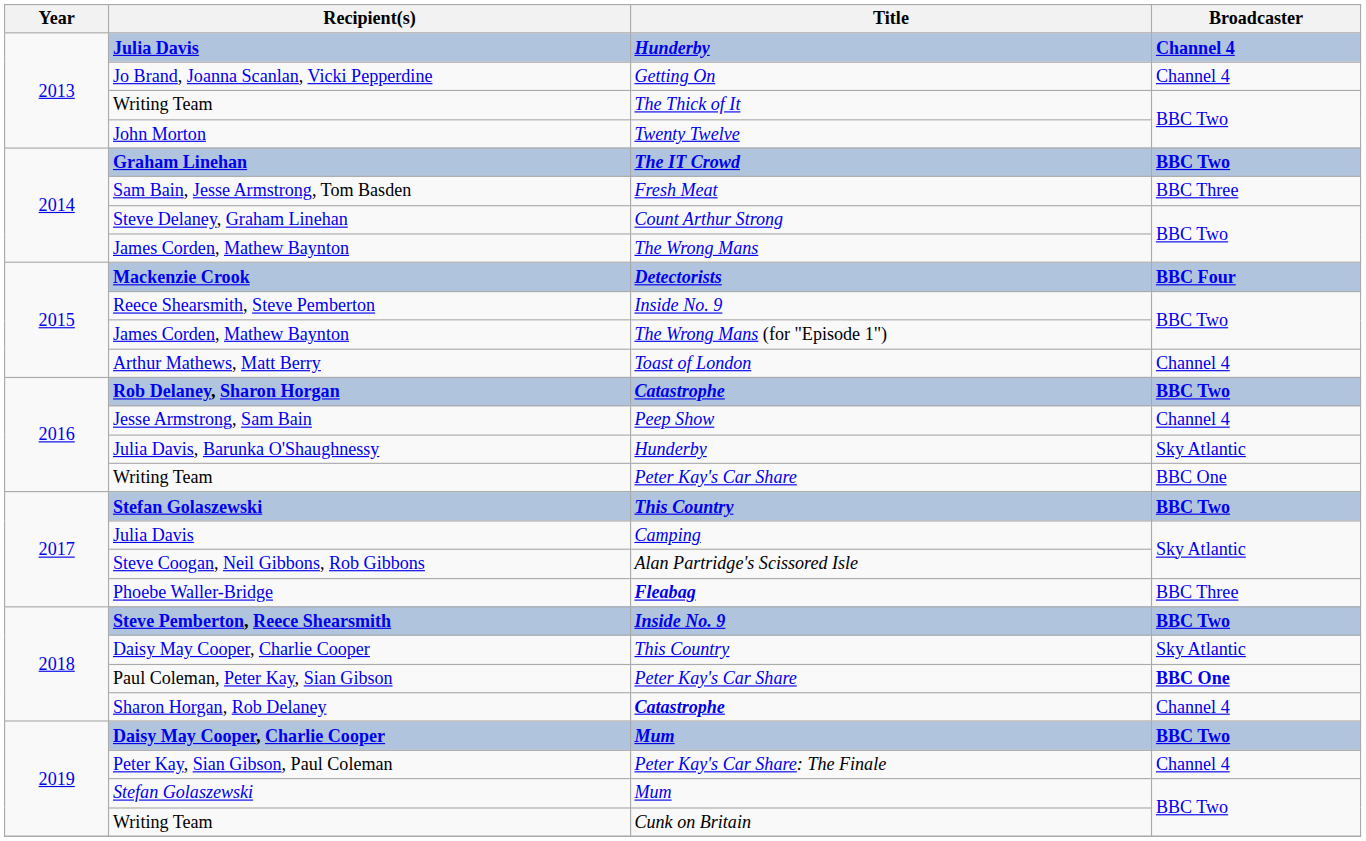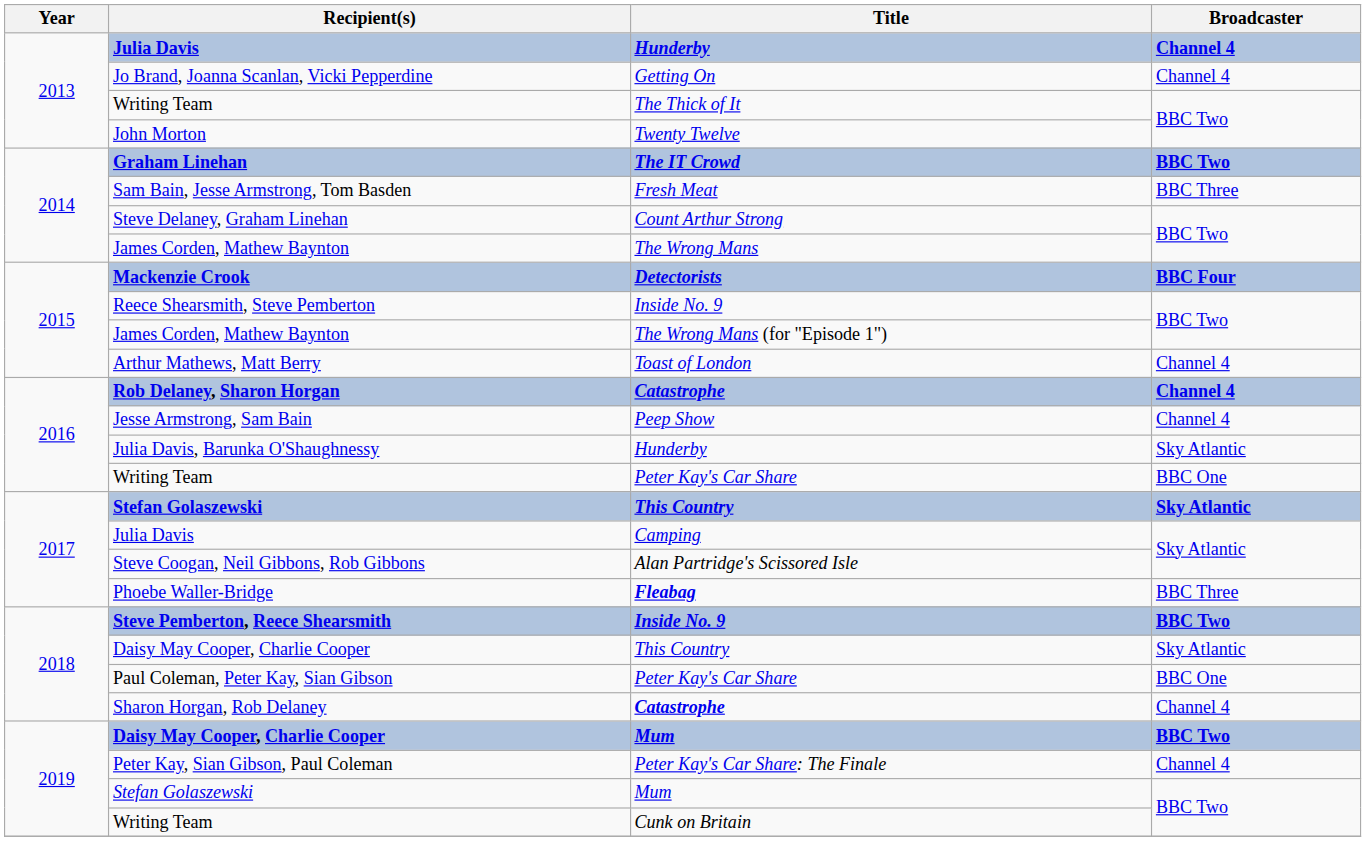Rob Delaney, Sharon Horgan | Broadcaster: BBC Two -> Channel 4
2017 / Stefan Golaszewski | Broadcaster: BBC Two -> Sky Atlantic
Paul Coleman, Peter Kay, Sian Gibson | Broadcaster: bold -> normal
